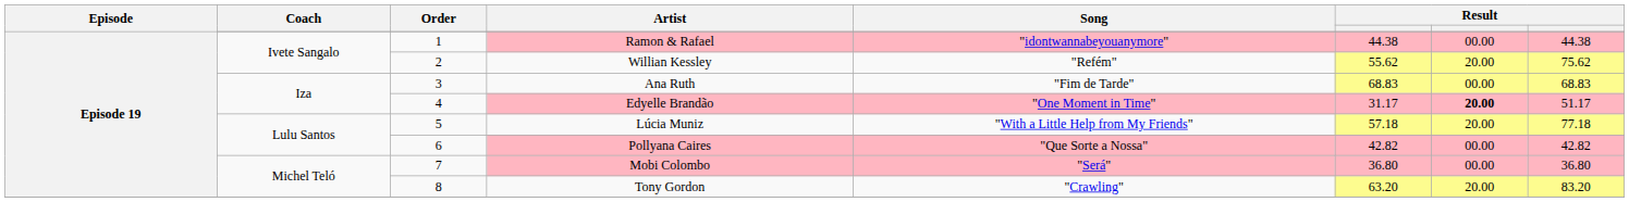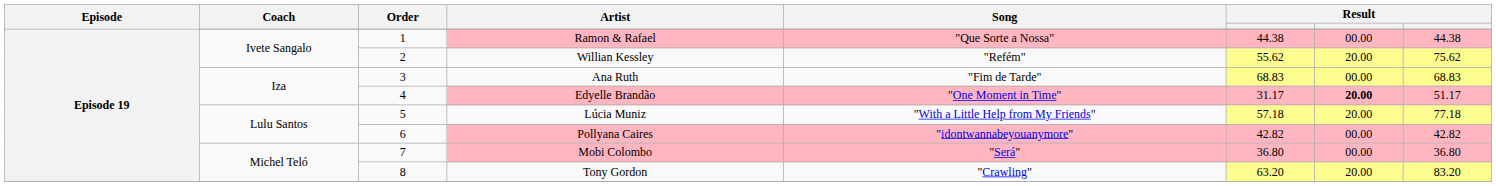Ramon & Rafael | Song: "idontwannabeyouanymore" -> "Que Sorte a Nossa"
Pollyana Caires | Song: "Que Sorte a Nossa" -> "idontwannabeyouanymore"
